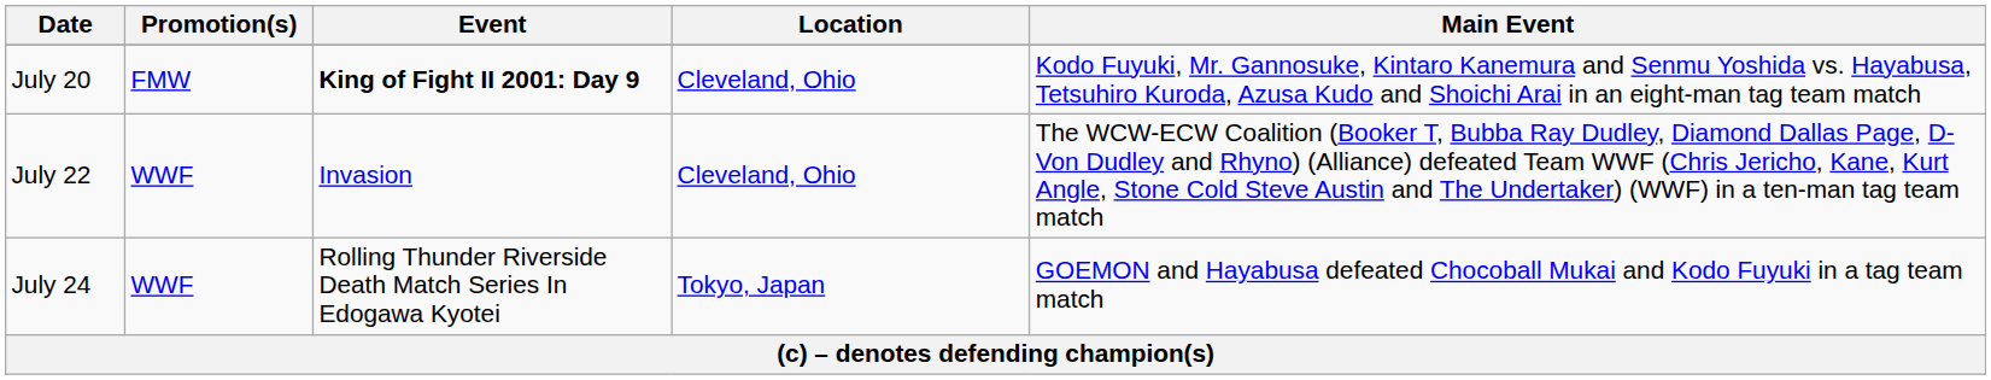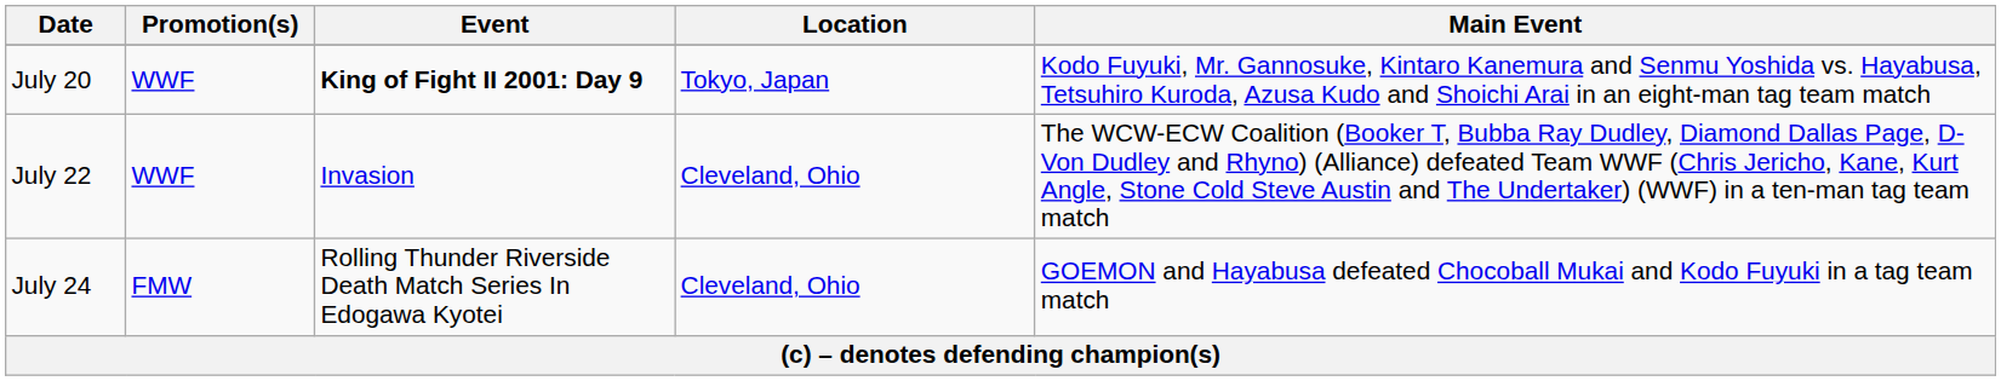July 20 | Promotion(s): FMW -> WWF
July 20 | Location: Cleveland, Ohio -> Tokyo, Japan
July 24 | Promotion(s): WWF -> FMW
July 24 | Location: Tokyo, Japan -> Cleveland, Ohio
